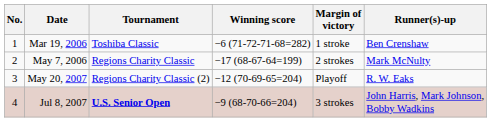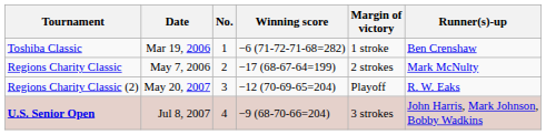columns swapped: No. <-> Tournament
